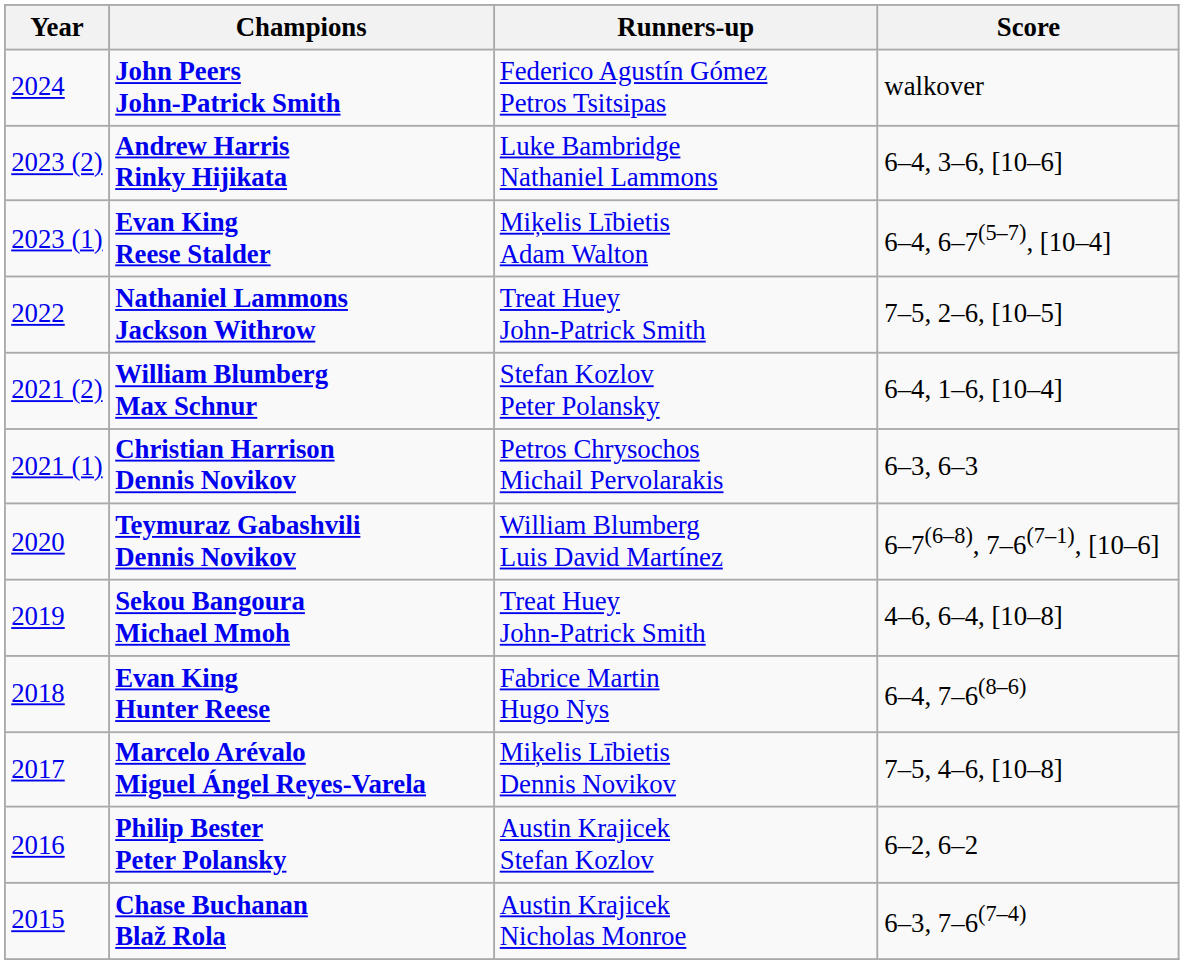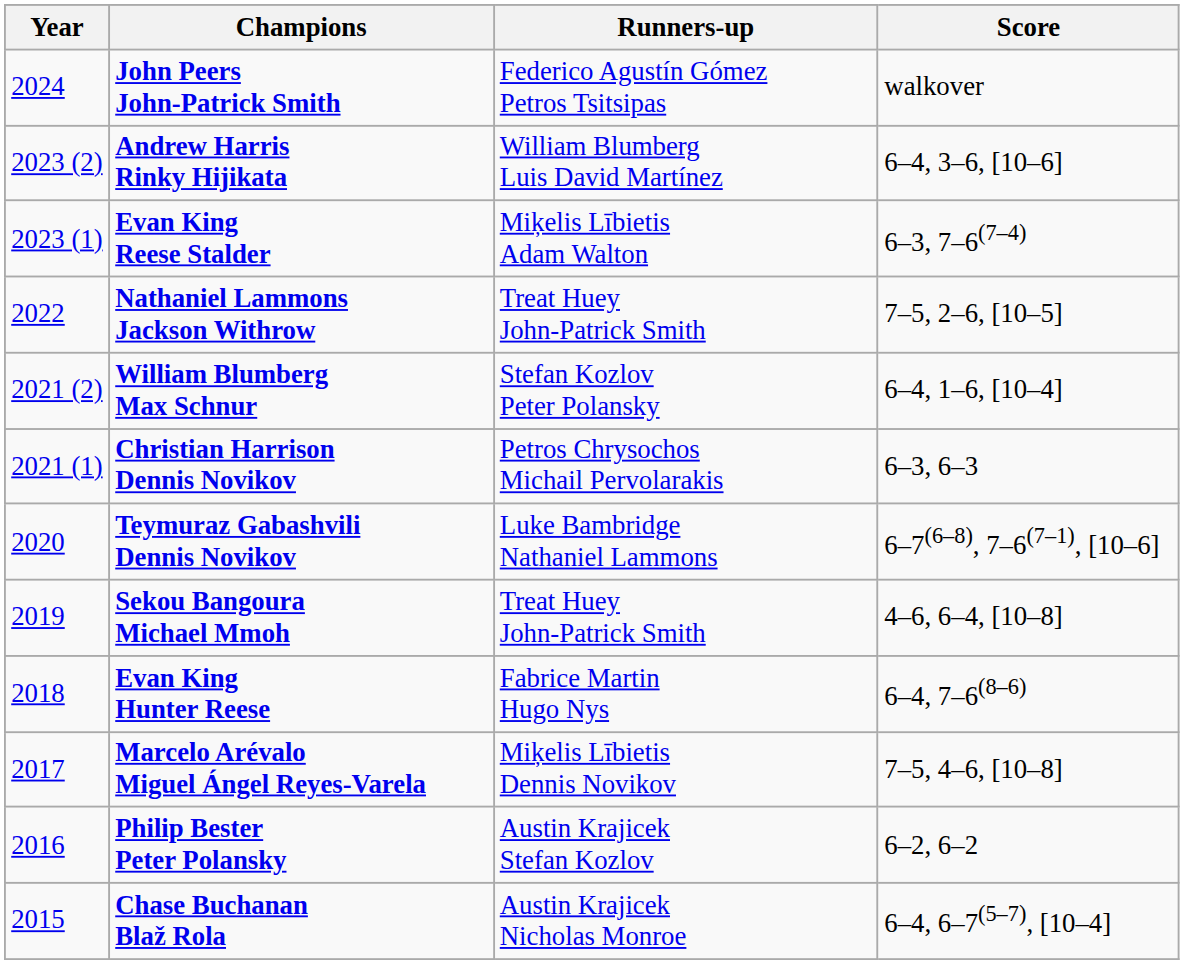Andrew Harris Rinky Hijikata | Runners-up: Luke Bambridge Nathaniel Lammons -> William Blumberg Luis David Martínez
Evan King Reese Stalder | Score: 6–4, 6–7(5–7), [10–4] -> 6–3, 7–6(7–4)
Teymuraz Gabashvili Dennis Novikov | Runners-up: William Blumberg Luis David Martínez -> Luke Bambridge Nathaniel Lammons
Chase Buchanan Blaž Rola | Score: 6–3, 7–6(7–4) -> 6–4, 6–7(5–7), [10–4]
